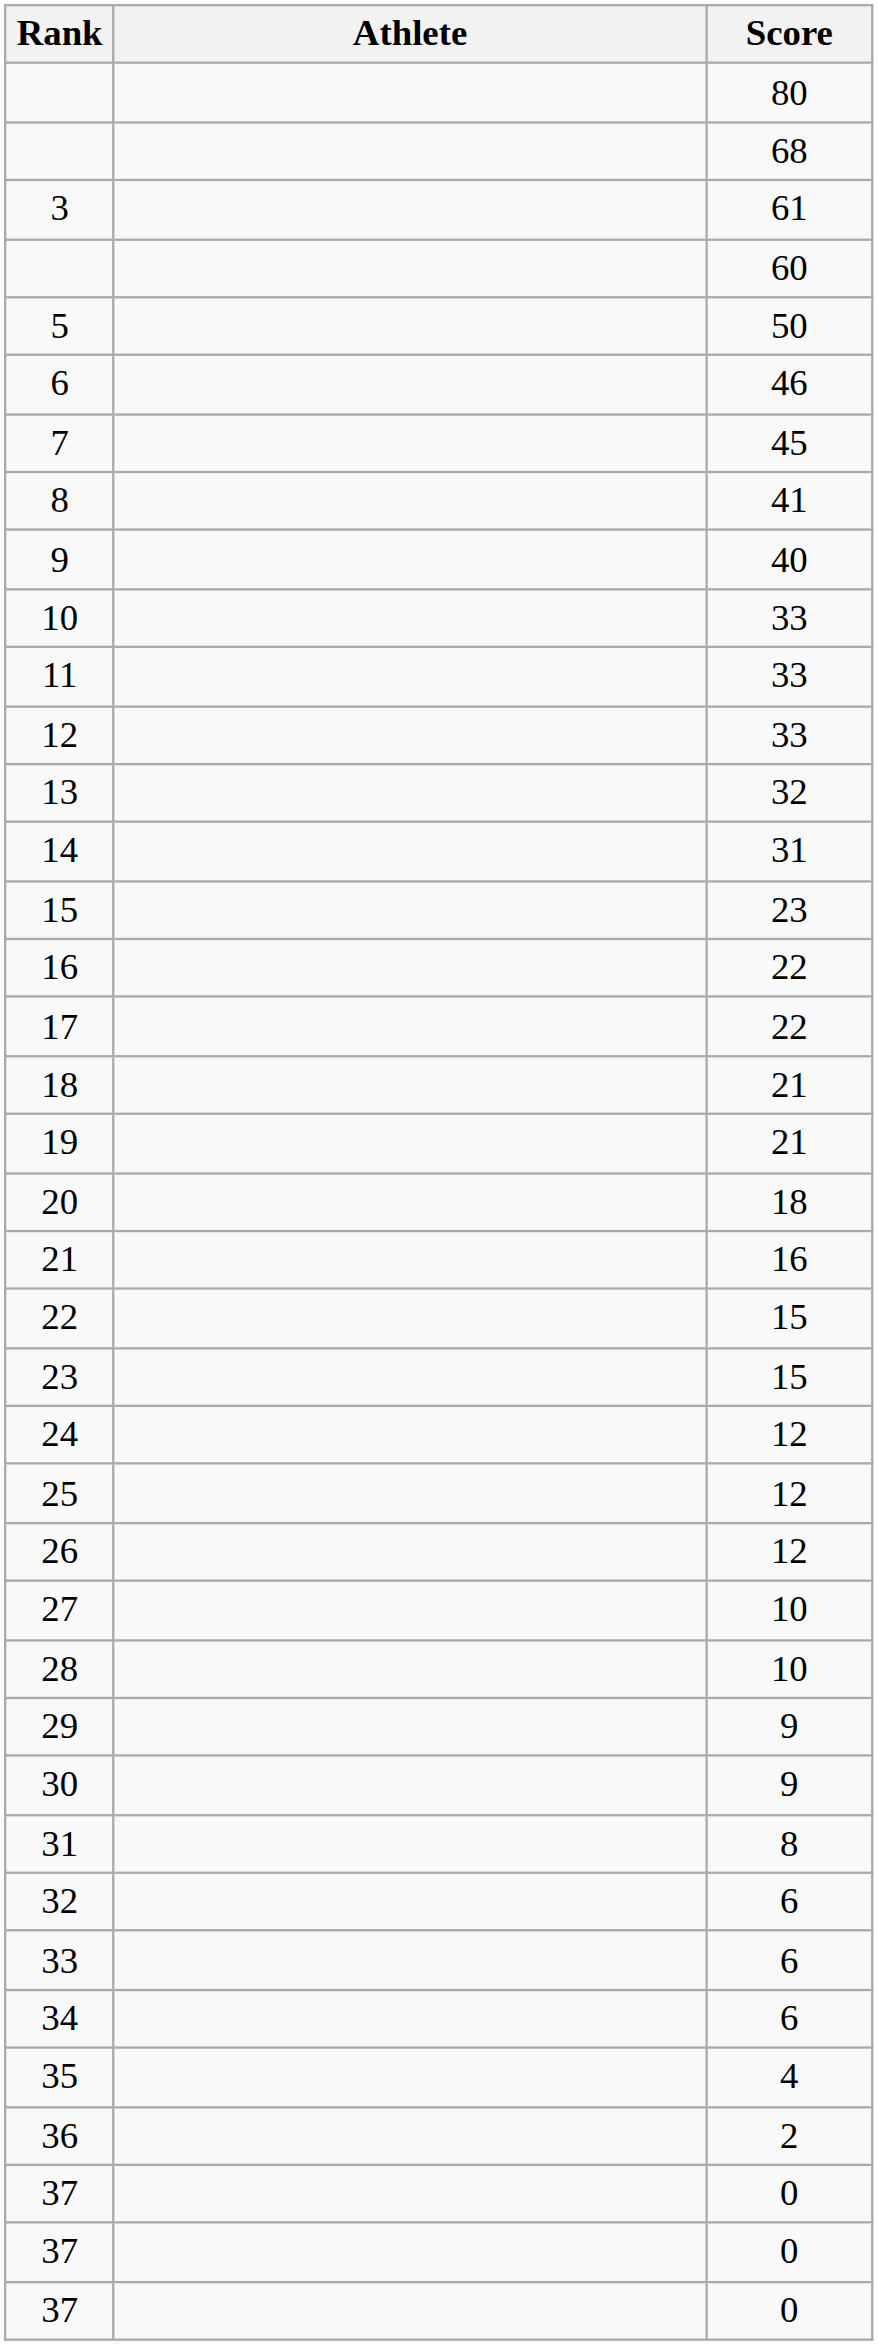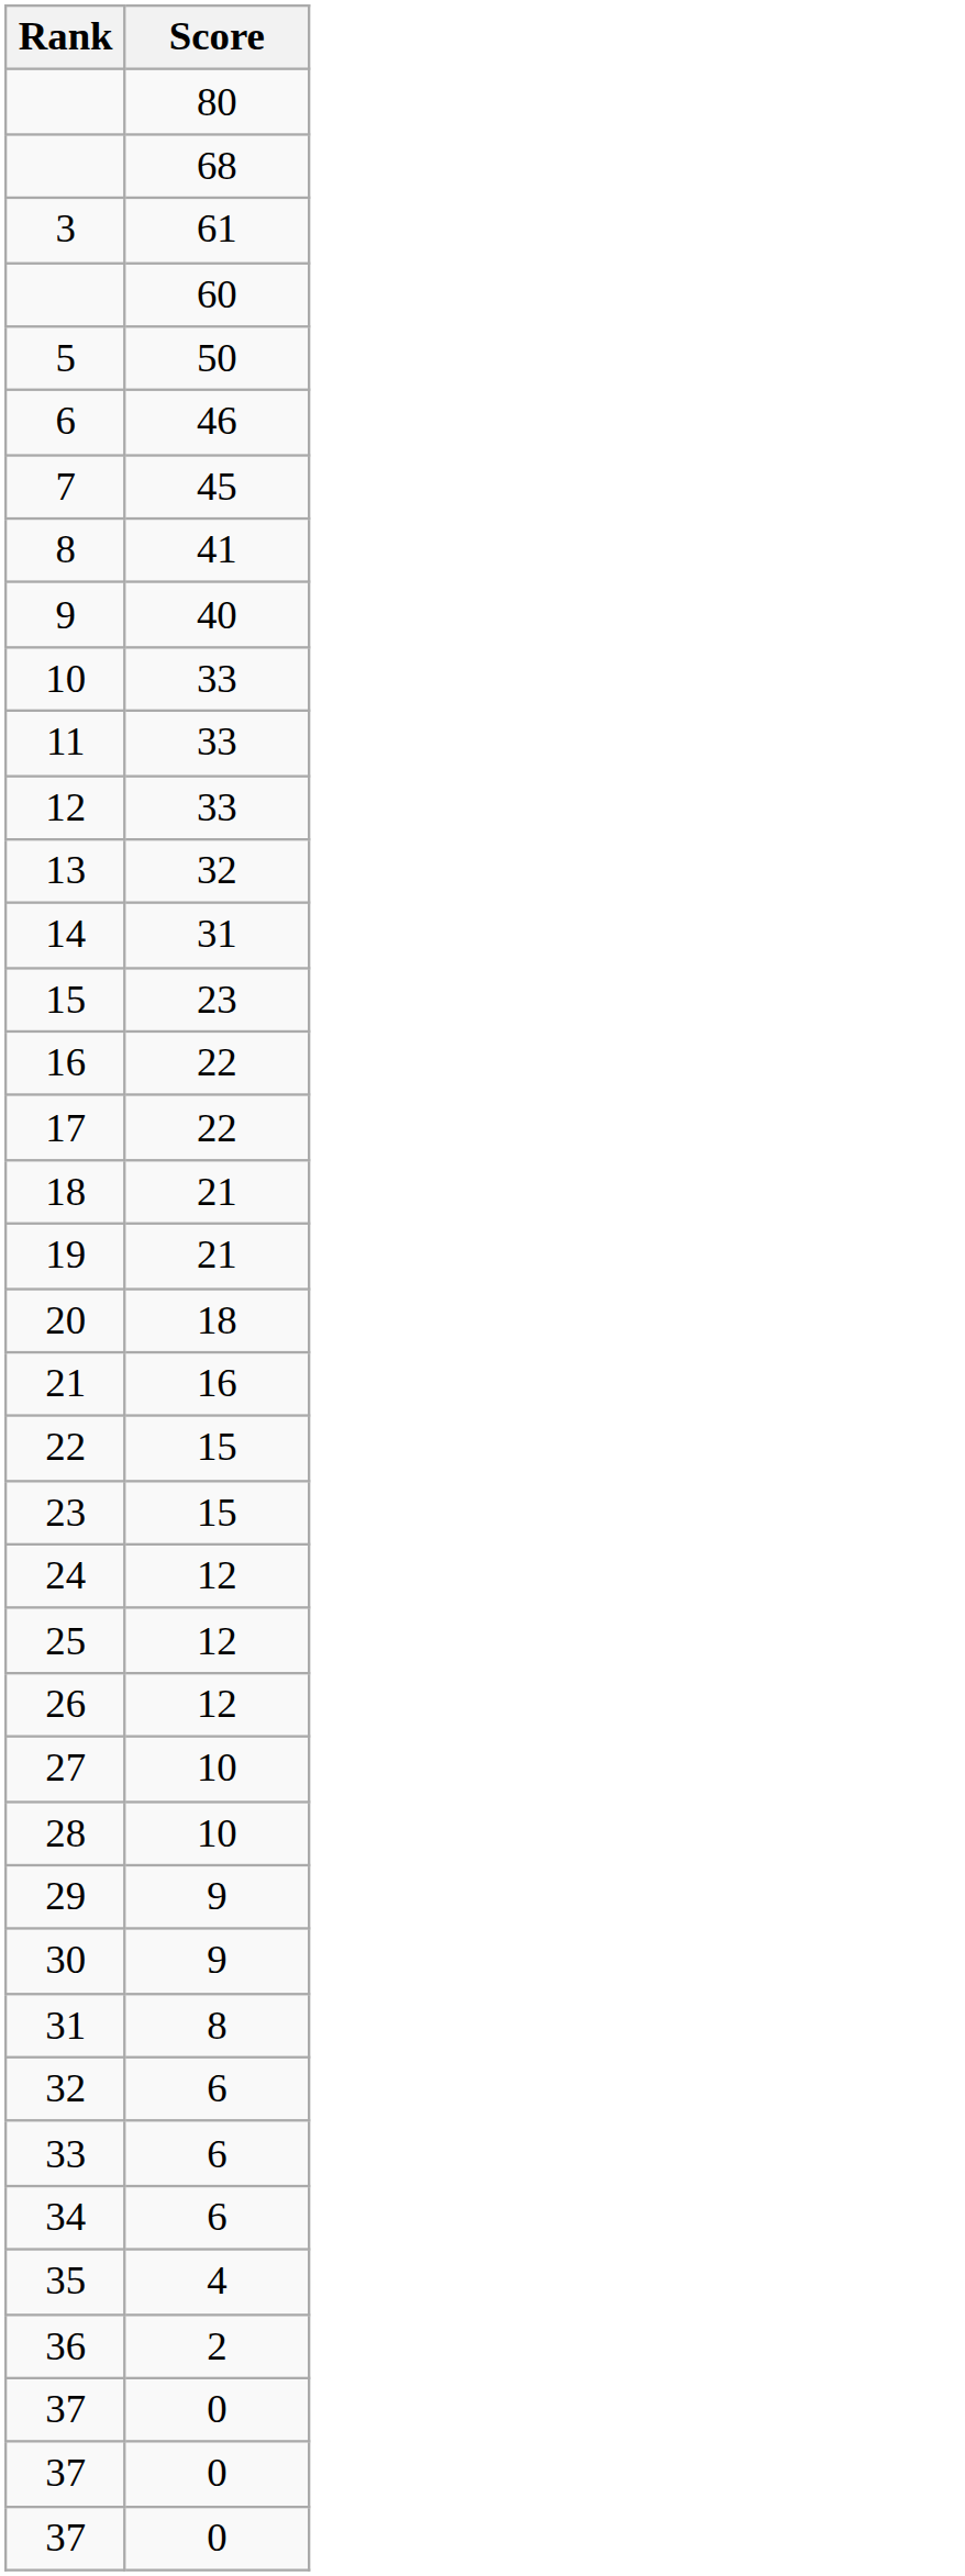- column: Athlete
